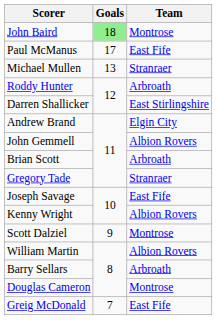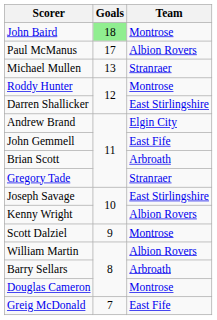Paul McManus | Team: East Fife -> Albion Rovers
Roddy Hunter | Team: Arbroath -> Montrose
John Gemmell | Team: Albion Rovers -> East Fife
Joseph Savage | Team: East Fife -> East Stirlingshire
